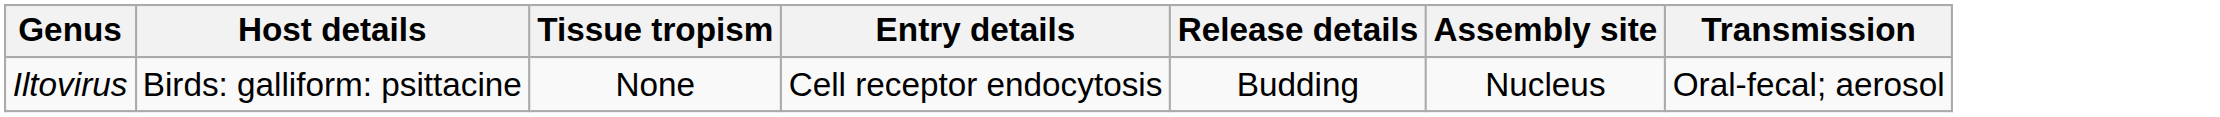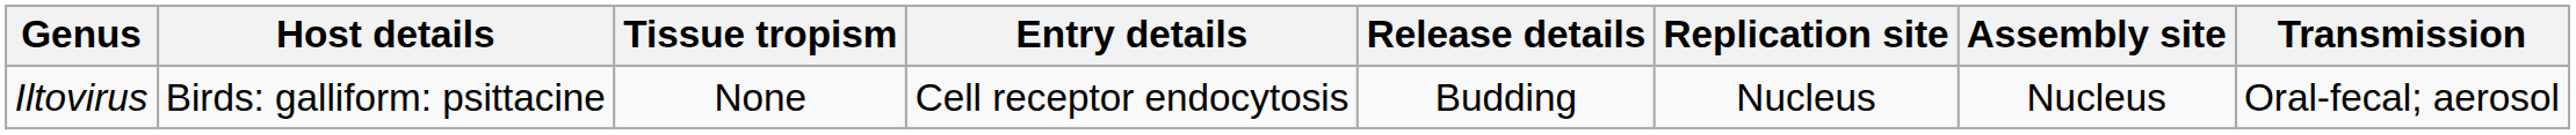+ column: Replication site | Nucleus
